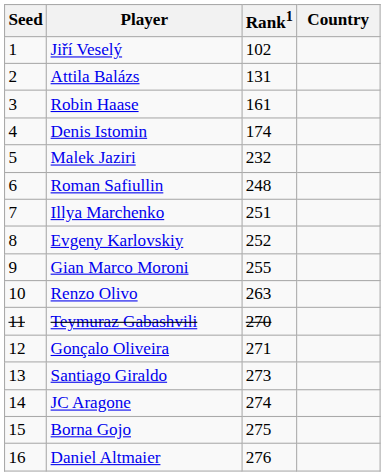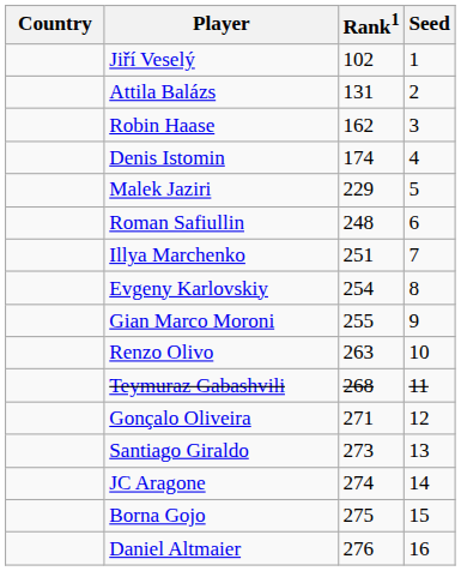columns swapped: Country <-> Seed
Robin Haase | Rank1: 161 -> 162
Malek Jaziri | Rank1: 232 -> 229
Evgeny Karlovskiy | Rank1: 252 -> 254
Teymuraz Gabashvili | Rank1: 270 -> 268
